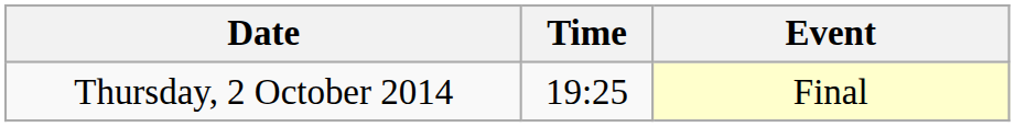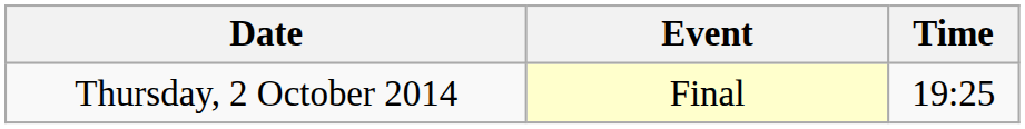columns swapped: Time <-> Event
